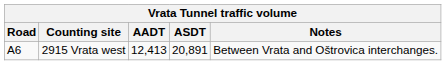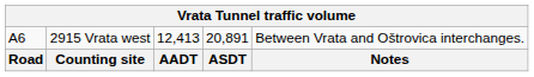rows swapped: Road <-> A6
